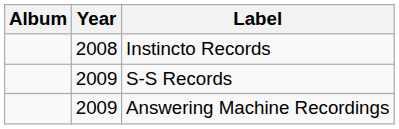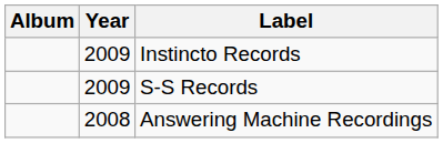Instincto Records | Year: 2008 -> 2009
Answering Machine Recordings | Year: 2009 -> 2008
